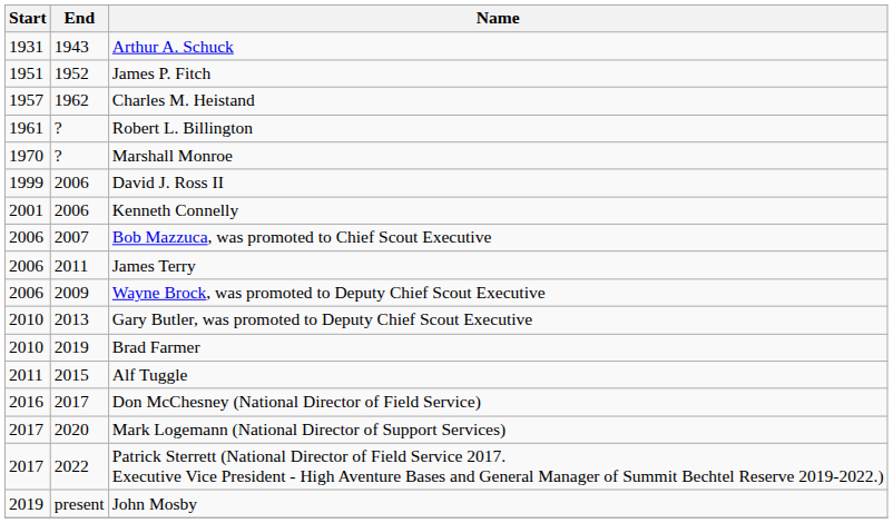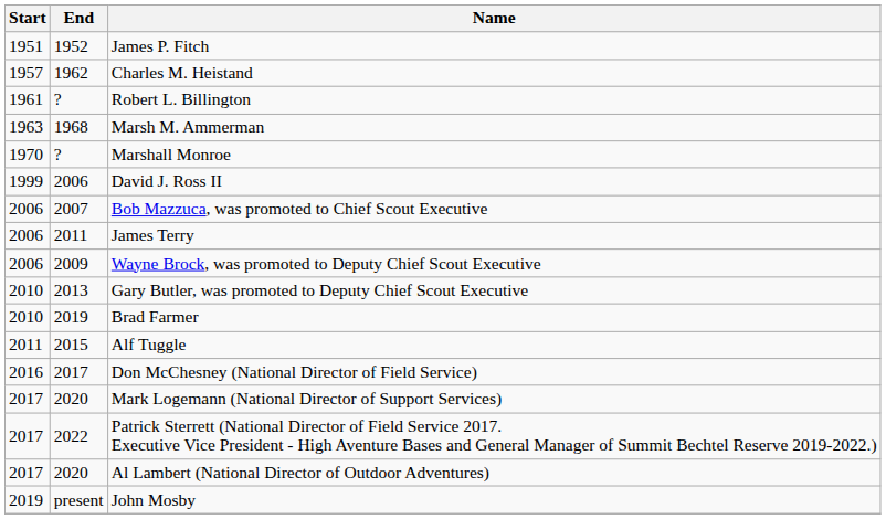- row: 1931 | 1943 | Arthur A. Schuck
+ row: 1963 | 1968 | Marsh M. Ammerman
- row: 2001 | 2006 | Kenneth Connelly
+ row: 2017 | 2020 | Al Lambert (National Director of Outdoor Adventures)
